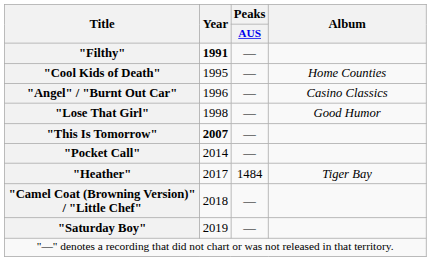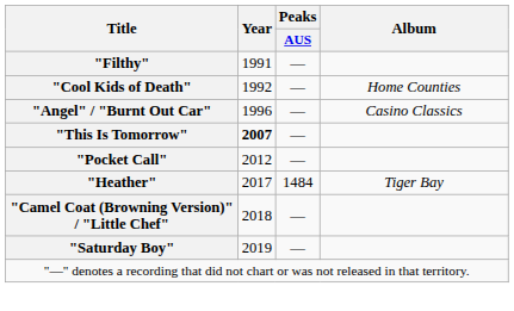"Filthy" | Year: bold -> normal
"Cool Kids of Death" | Year: 1995 -> 1992
- row: "Lose That Girl" | 1998 | — | Good Humor
"Pocket Call" | Year: 2014 -> 2012
